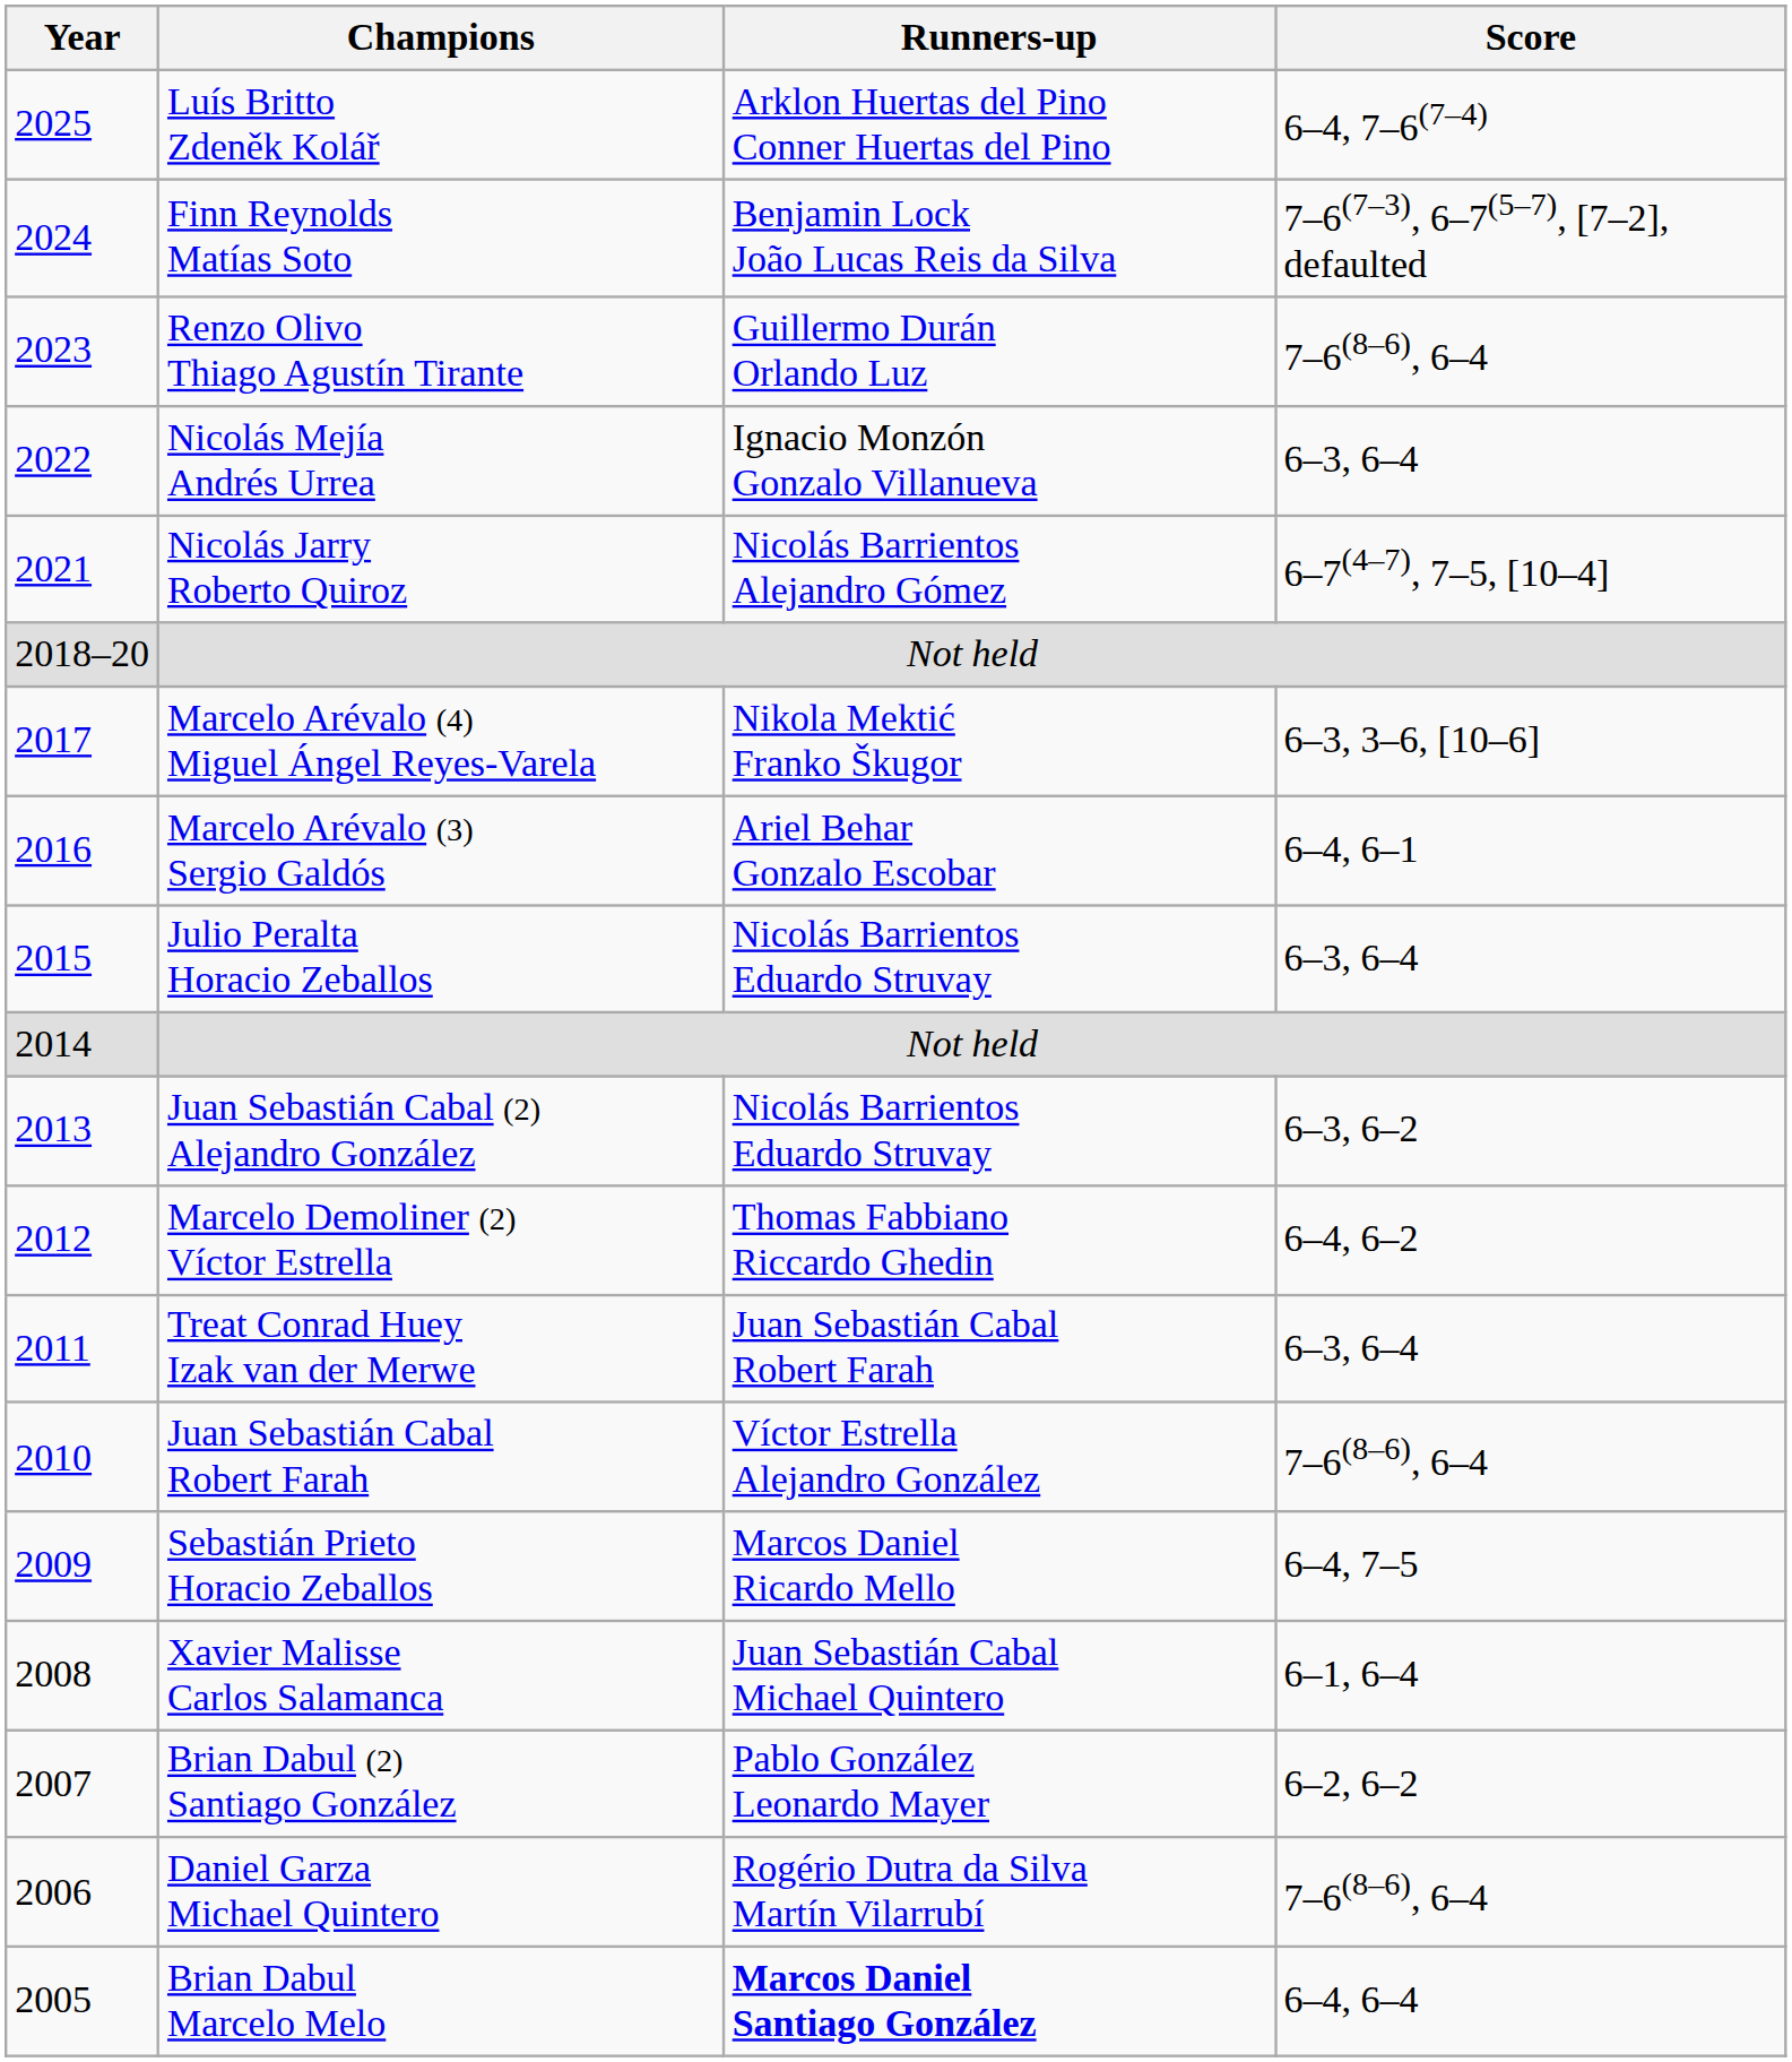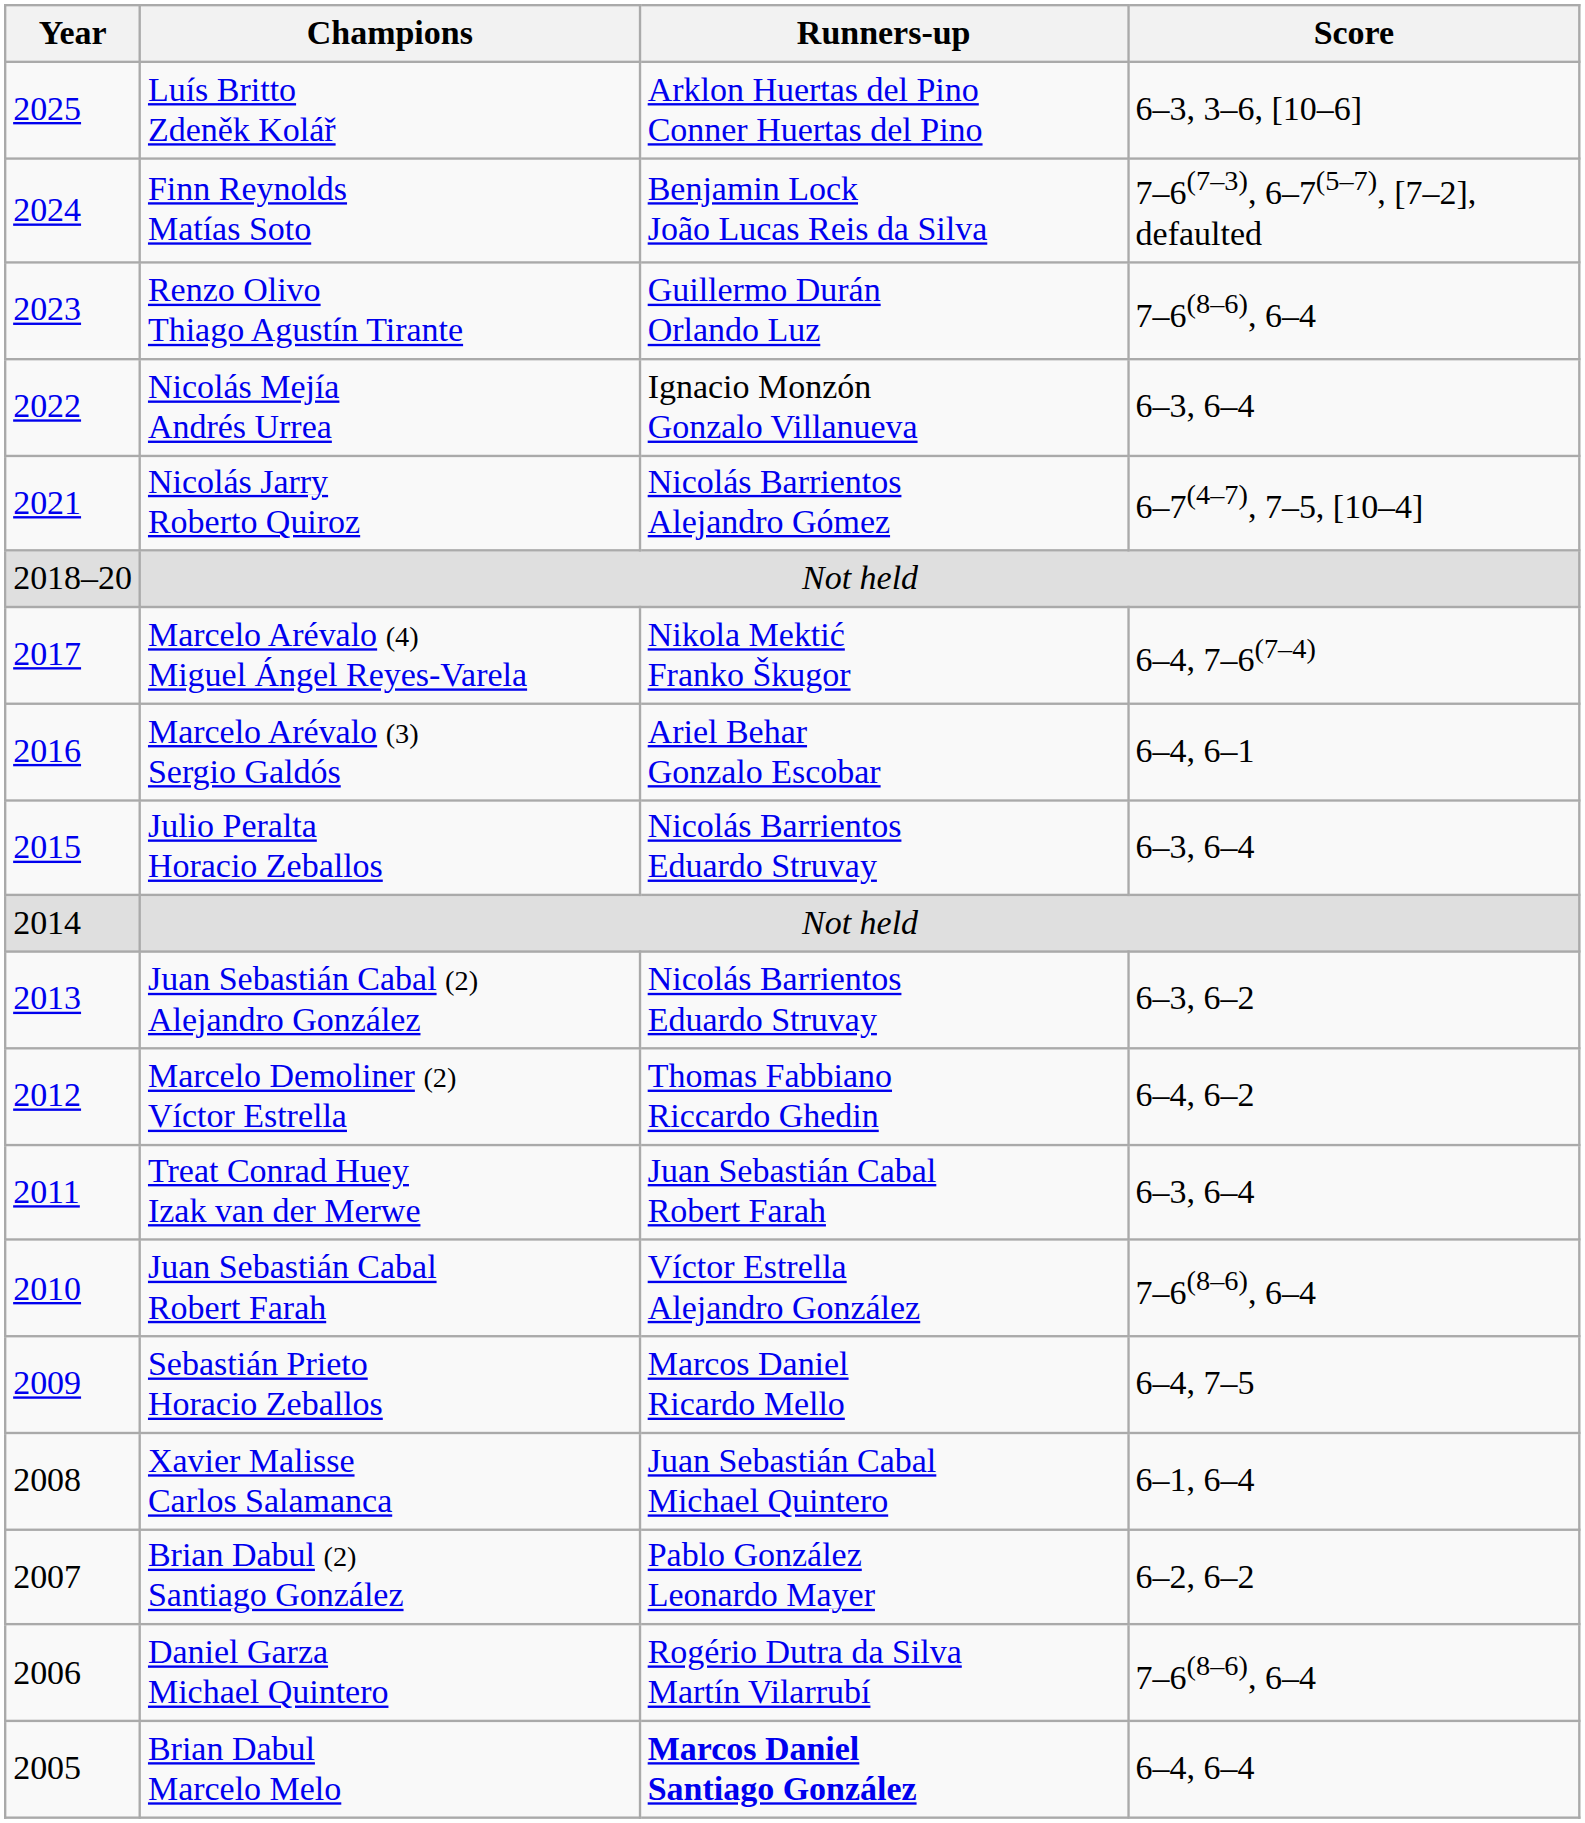Luís Britto Zdeněk Kolář | Score: 6–4, 7–6(7–4) -> 6–3, 3–6, [10–6]
Marcelo Arévalo (4) Miguel Ángel Reyes-Varela | Score: 6–3, 3–6, [10–6] -> 6–4, 7–6(7–4)
